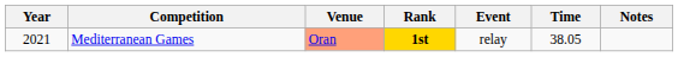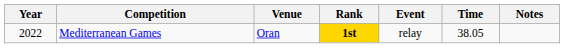Mediterranean Games | Year: 2021 -> 2022
Mediterranean Games | Venue: lightsalmon background -> no background
